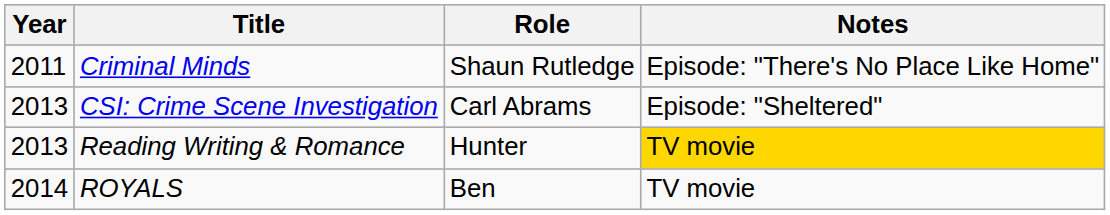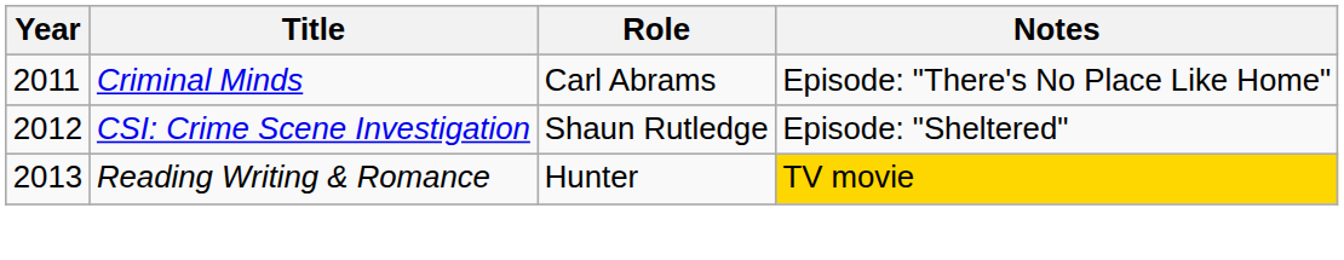Criminal Minds | Role: Shaun Rutledge -> Carl Abrams
CSI: Crime Scene Investigation | Year: 2013 -> 2012
CSI: Crime Scene Investigation | Role: Carl Abrams -> Shaun Rutledge
- row: 2014 | ROYALS | Ben | TV movie
